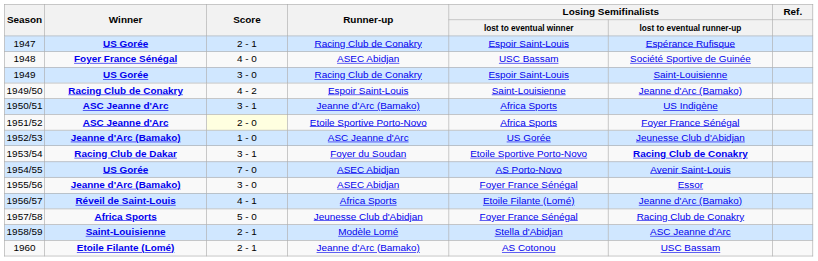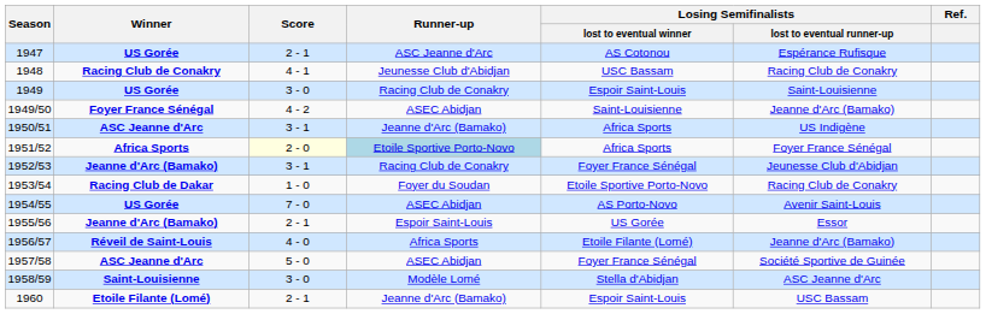1947 | Runner-up: Racing Club de Conakry -> ASC Jeanne d'Arc
1947 | Losing Semifinalists / lost to eventual winner: Espoir Saint-Louis -> AS Cotonou
1948 | Winner: Foyer France Sénégal -> Racing Club de Conakry
1948 | Score: 4 - 0 -> 4 - 1
1948 | Runner-up: ASEC Abidjan -> Jeunesse Club d'Abidjan
1948 | Losing Semifinalists / lost to eventual runner-up: Société Sportive de Guinée -> Racing Club de Conakry
1949/50 | Winner: Racing Club de Conakry -> Foyer France Sénégal
1949/50 | Runner-up: Espoir Saint-Louis -> ASEC Abidjan
1951/52 | Winner: ASC Jeanne d'Arc -> Africa Sports
1951/52 | Runner-up: no background -> lightblue background
1952/53 | Score: 1 - 0 -> 3 - 1
1952/53 | Runner-up: ASC Jeanne d'Arc -> Racing Club de Conakry
1952/53 | Losing Semifinalists / lost to eventual winner: US Gorée -> Foyer France Sénégal
1953/54 | Score: 3 - 1 -> 1 - 0
1953/54 | Losing Semifinalists / lost to eventual runner-up: bold -> normal
1955/56 | Score: 3 - 0 -> 2 - 1
1955/56 | Runner-up: ASEC Abidjan -> Espoir Saint-Louis
1955/56 | Losing Semifinalists / lost to eventual winner: Foyer France Sénégal -> US Gorée
1956/57 | Score: 4 - 1 -> 4 - 0
1957/58 | Winner: Africa Sports -> ASC Jeanne d'Arc
1957/58 | Runner-up: Jeunesse Club d'Abidjan -> ASEC Abidjan
1957/58 | Losing Semifinalists / lost to eventual runner-up: Racing Club de Conakry -> Société Sportive de Guinée
1958/59 | Score: 2 - 1 -> 3 - 0
1960 | Losing Semifinalists / lost to eventual winner: AS Cotonou -> Espoir Saint-Louis
